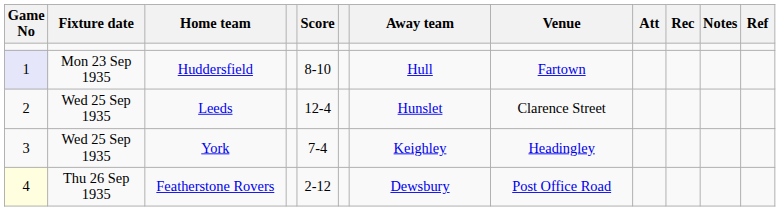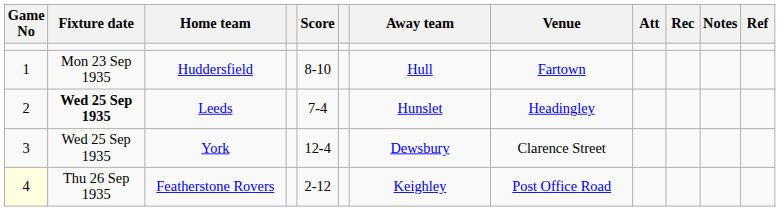Huddersfield | Game No: lavender background -> no background
Leeds | Fixture date: normal -> bold
Leeds | Score: 12-4 -> 7-4
Leeds | Venue: Clarence Street -> Headingley
York | Score: 7-4 -> 12-4
York | Away team: Keighley -> Dewsbury
York | Venue: Headingley -> Clarence Street
Featherstone Rovers | Away team: Dewsbury -> Keighley
